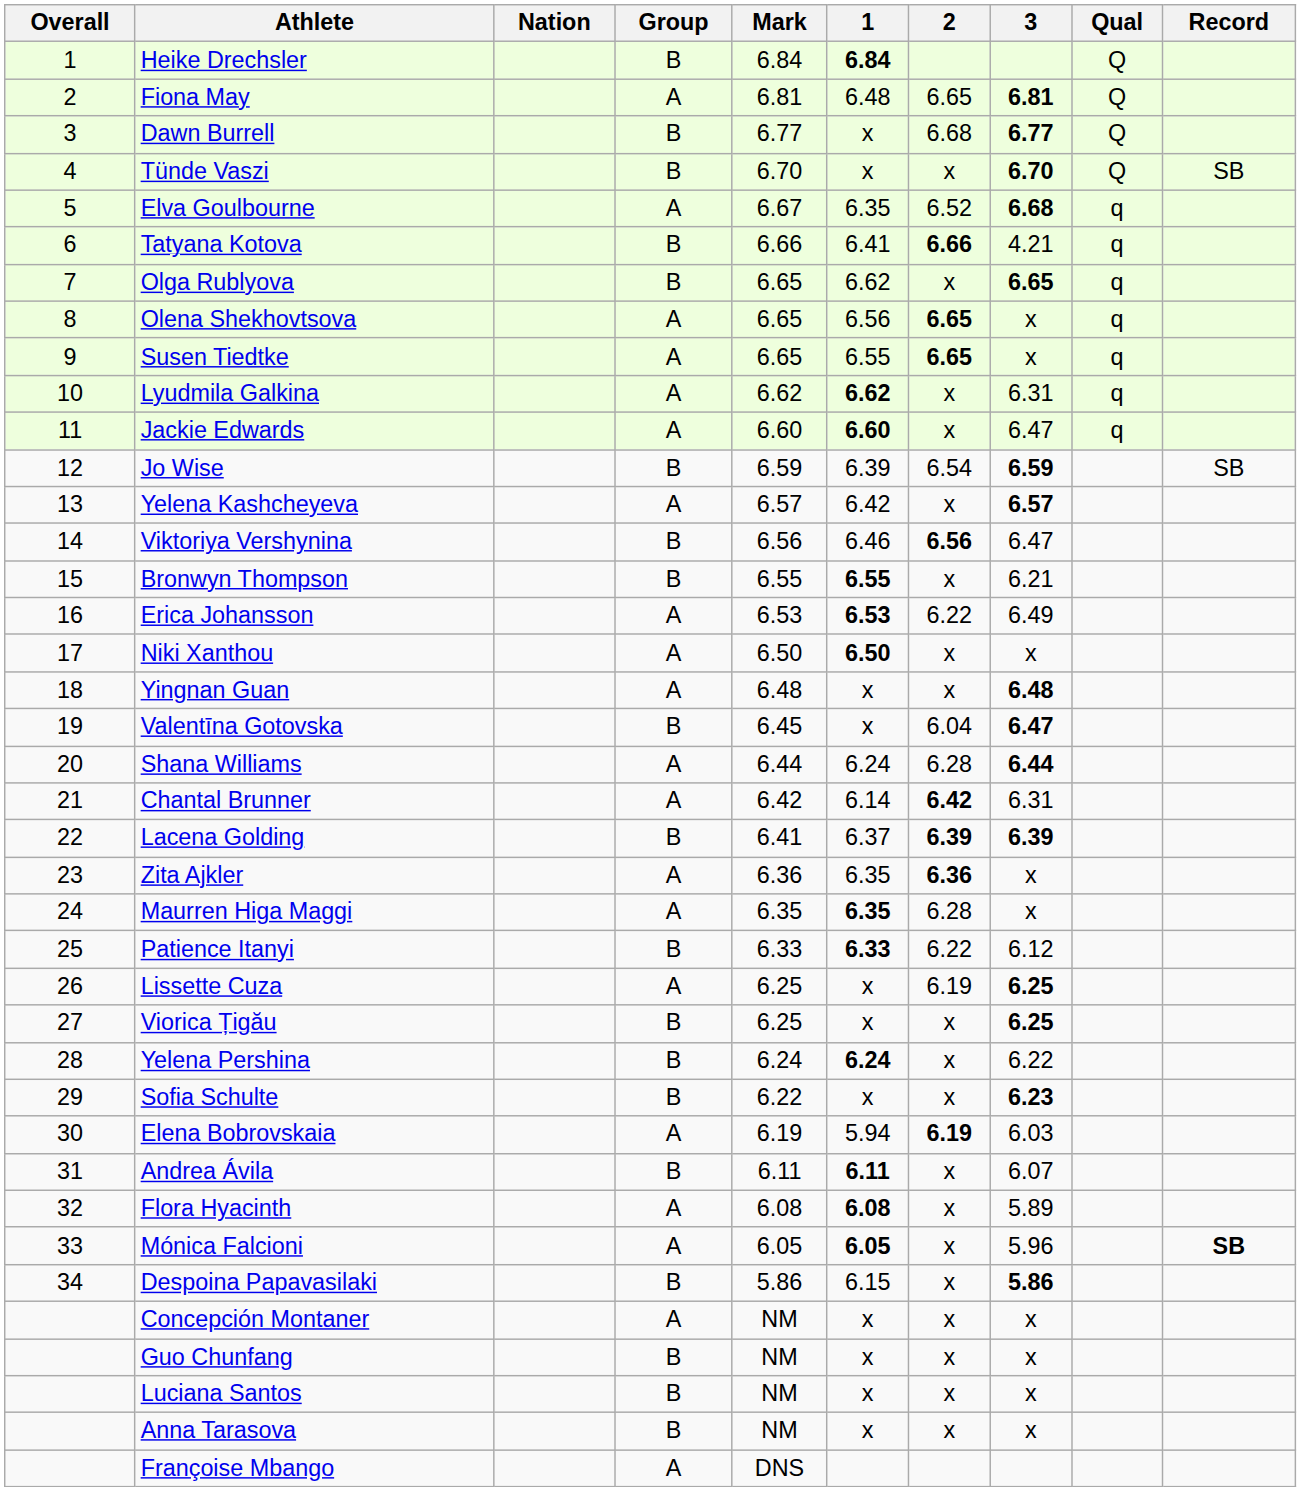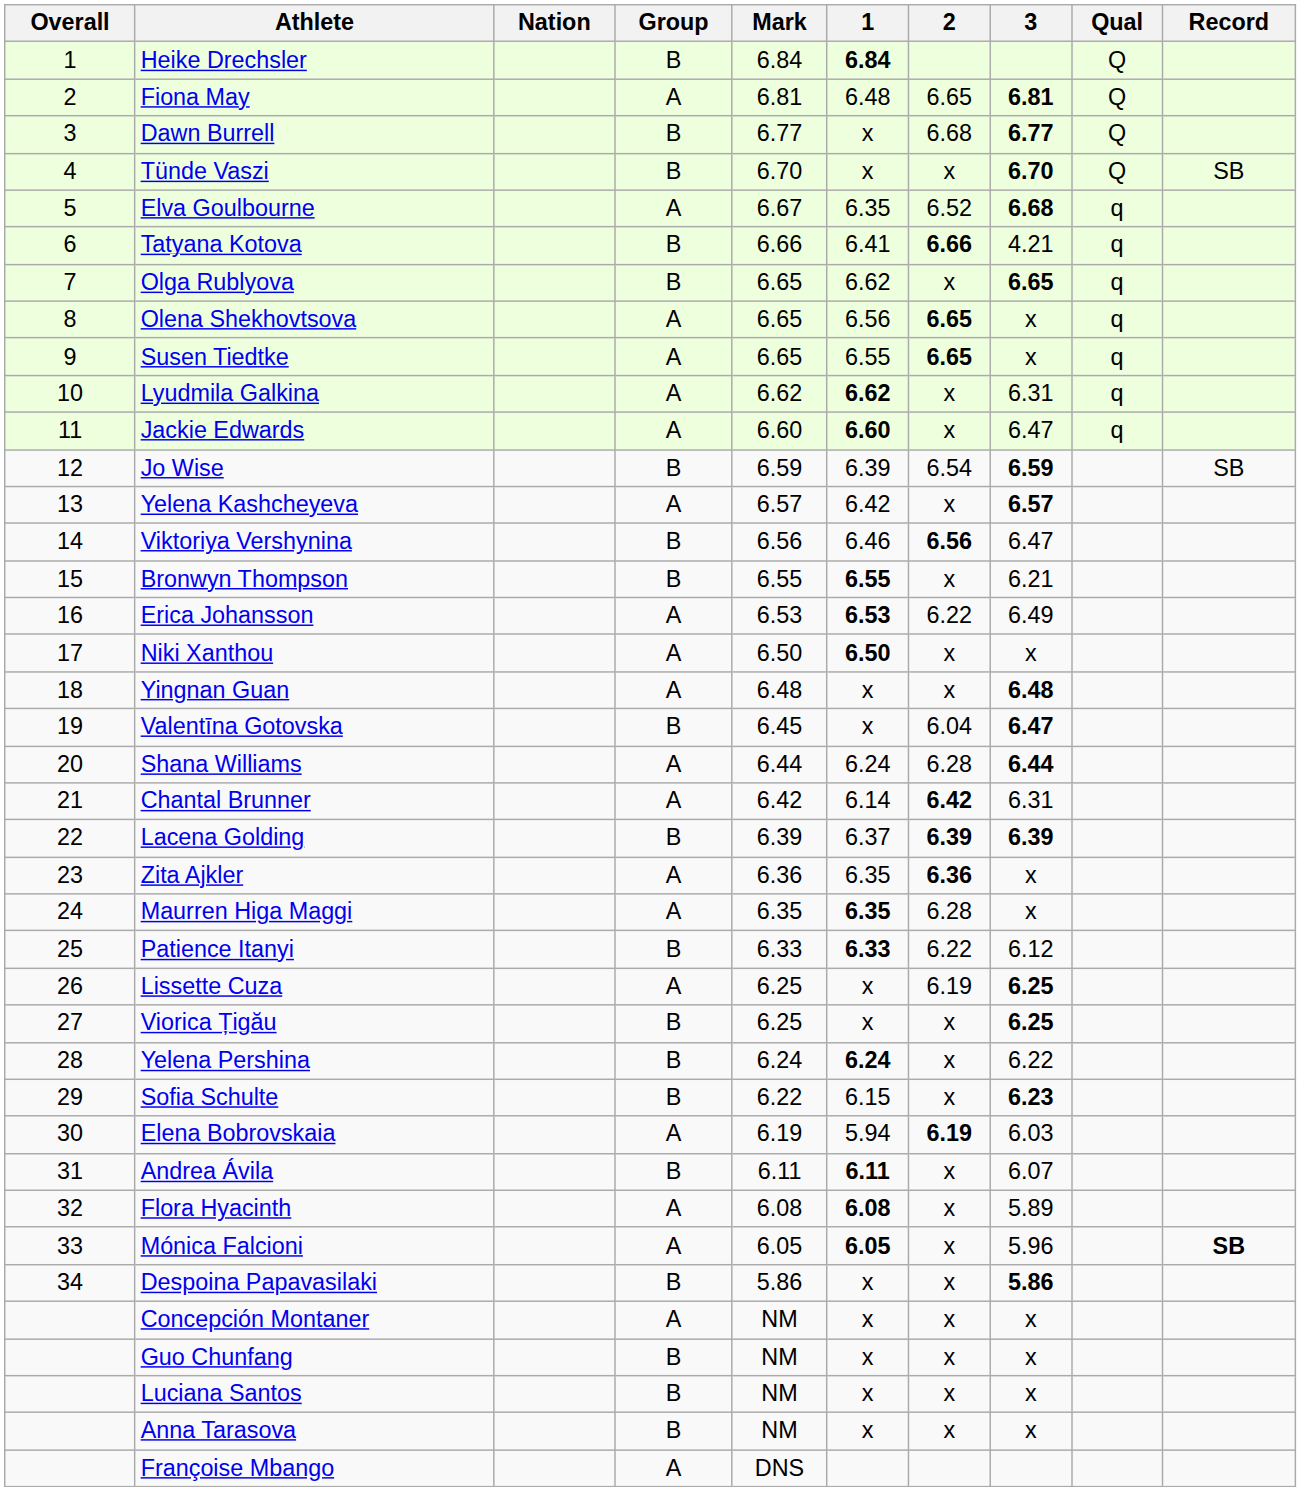Lacena Golding | Mark: 6.41 -> 6.39
Sofia Schulte | 1: x -> 6.15
Despoina Papavasilaki | 1: 6.15 -> x
